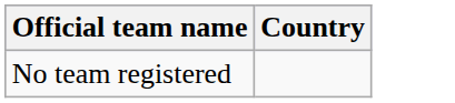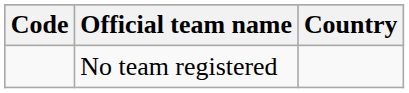+ column: Code
